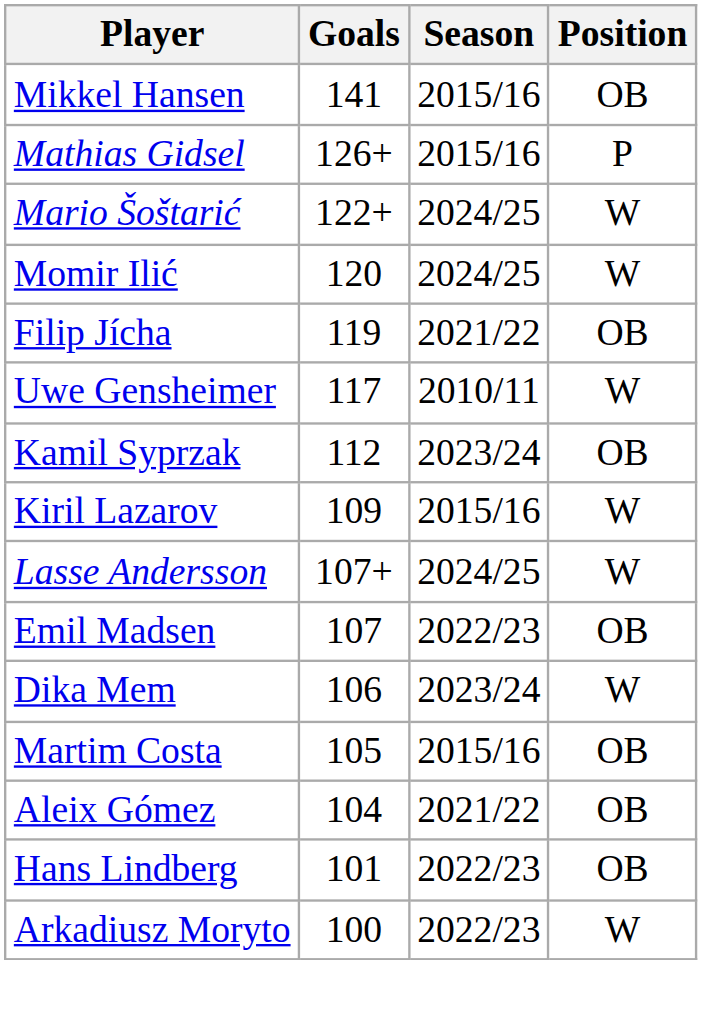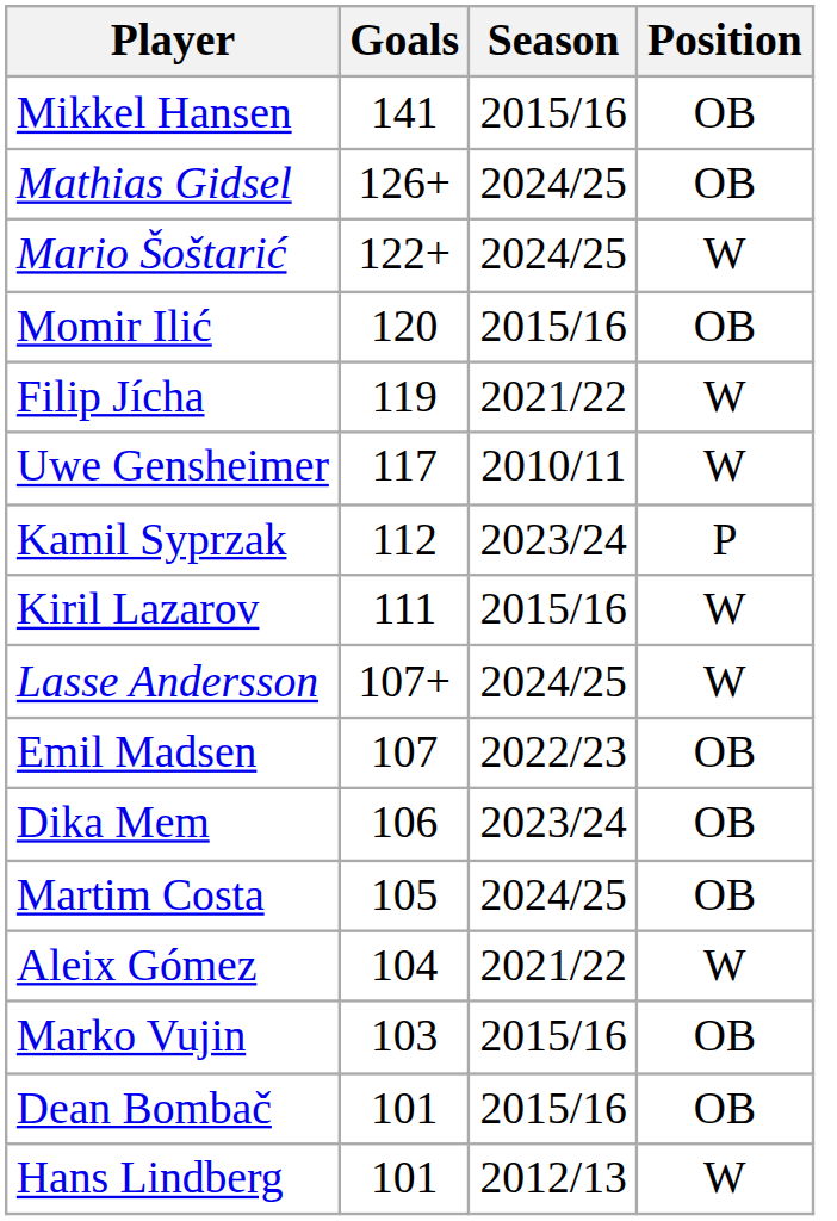Mathias Gidsel | Season: 2015/16 -> 2024/25
Mathias Gidsel | Position: P -> OB
Momir Ilić | Season: 2024/25 -> 2015/16
Momir Ilić | Position: W -> OB
Filip Jícha | Position: OB -> W
Kamil Syprzak | Position: OB -> P
Kiril Lazarov | Goals: 109 -> 111
Dika Mem | Position: W -> OB
Martim Costa | Season: 2015/16 -> 2024/25
Aleix Gómez | Position: OB -> W
+ row: Marko Vujin | 103 | 2015/16 | OB
+ row: Dean Bombač | 101 | 2015/16 | OB
Hans Lindberg | Season: 2022/23 -> 2012/13
Hans Lindberg | Position: OB -> W
- row: Arkadiusz Moryto | 100 | 2022/23 | W
